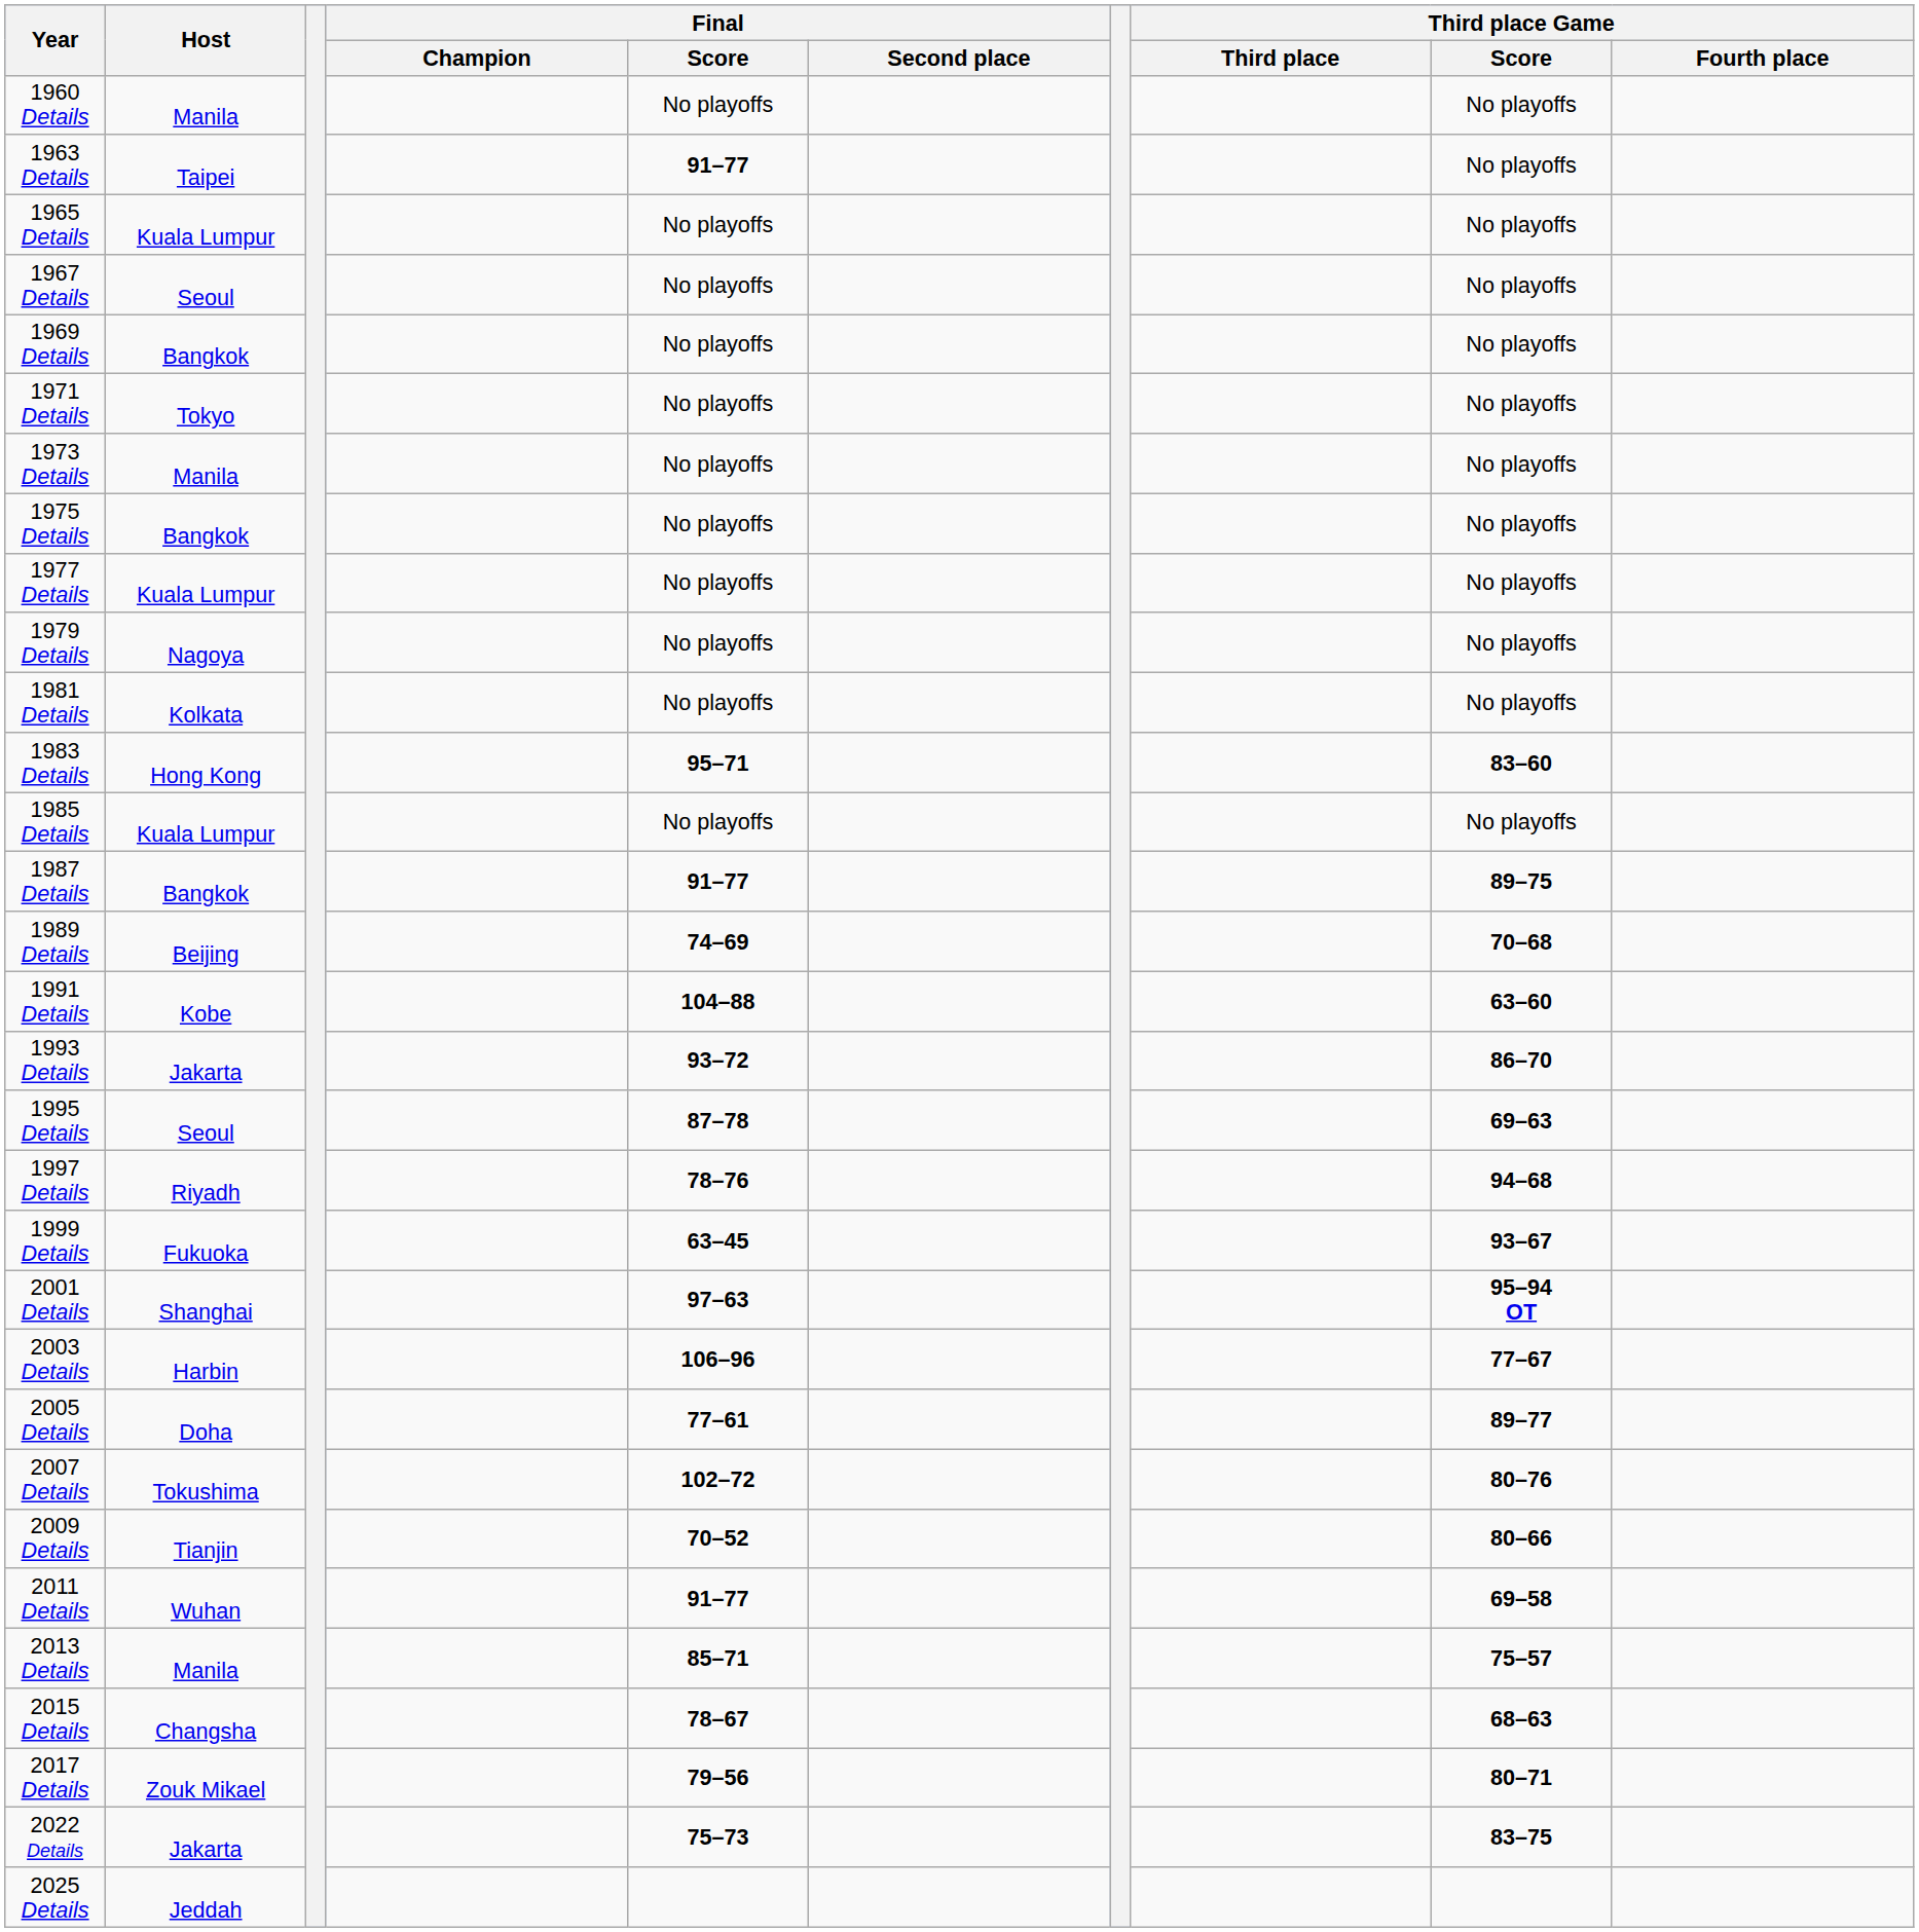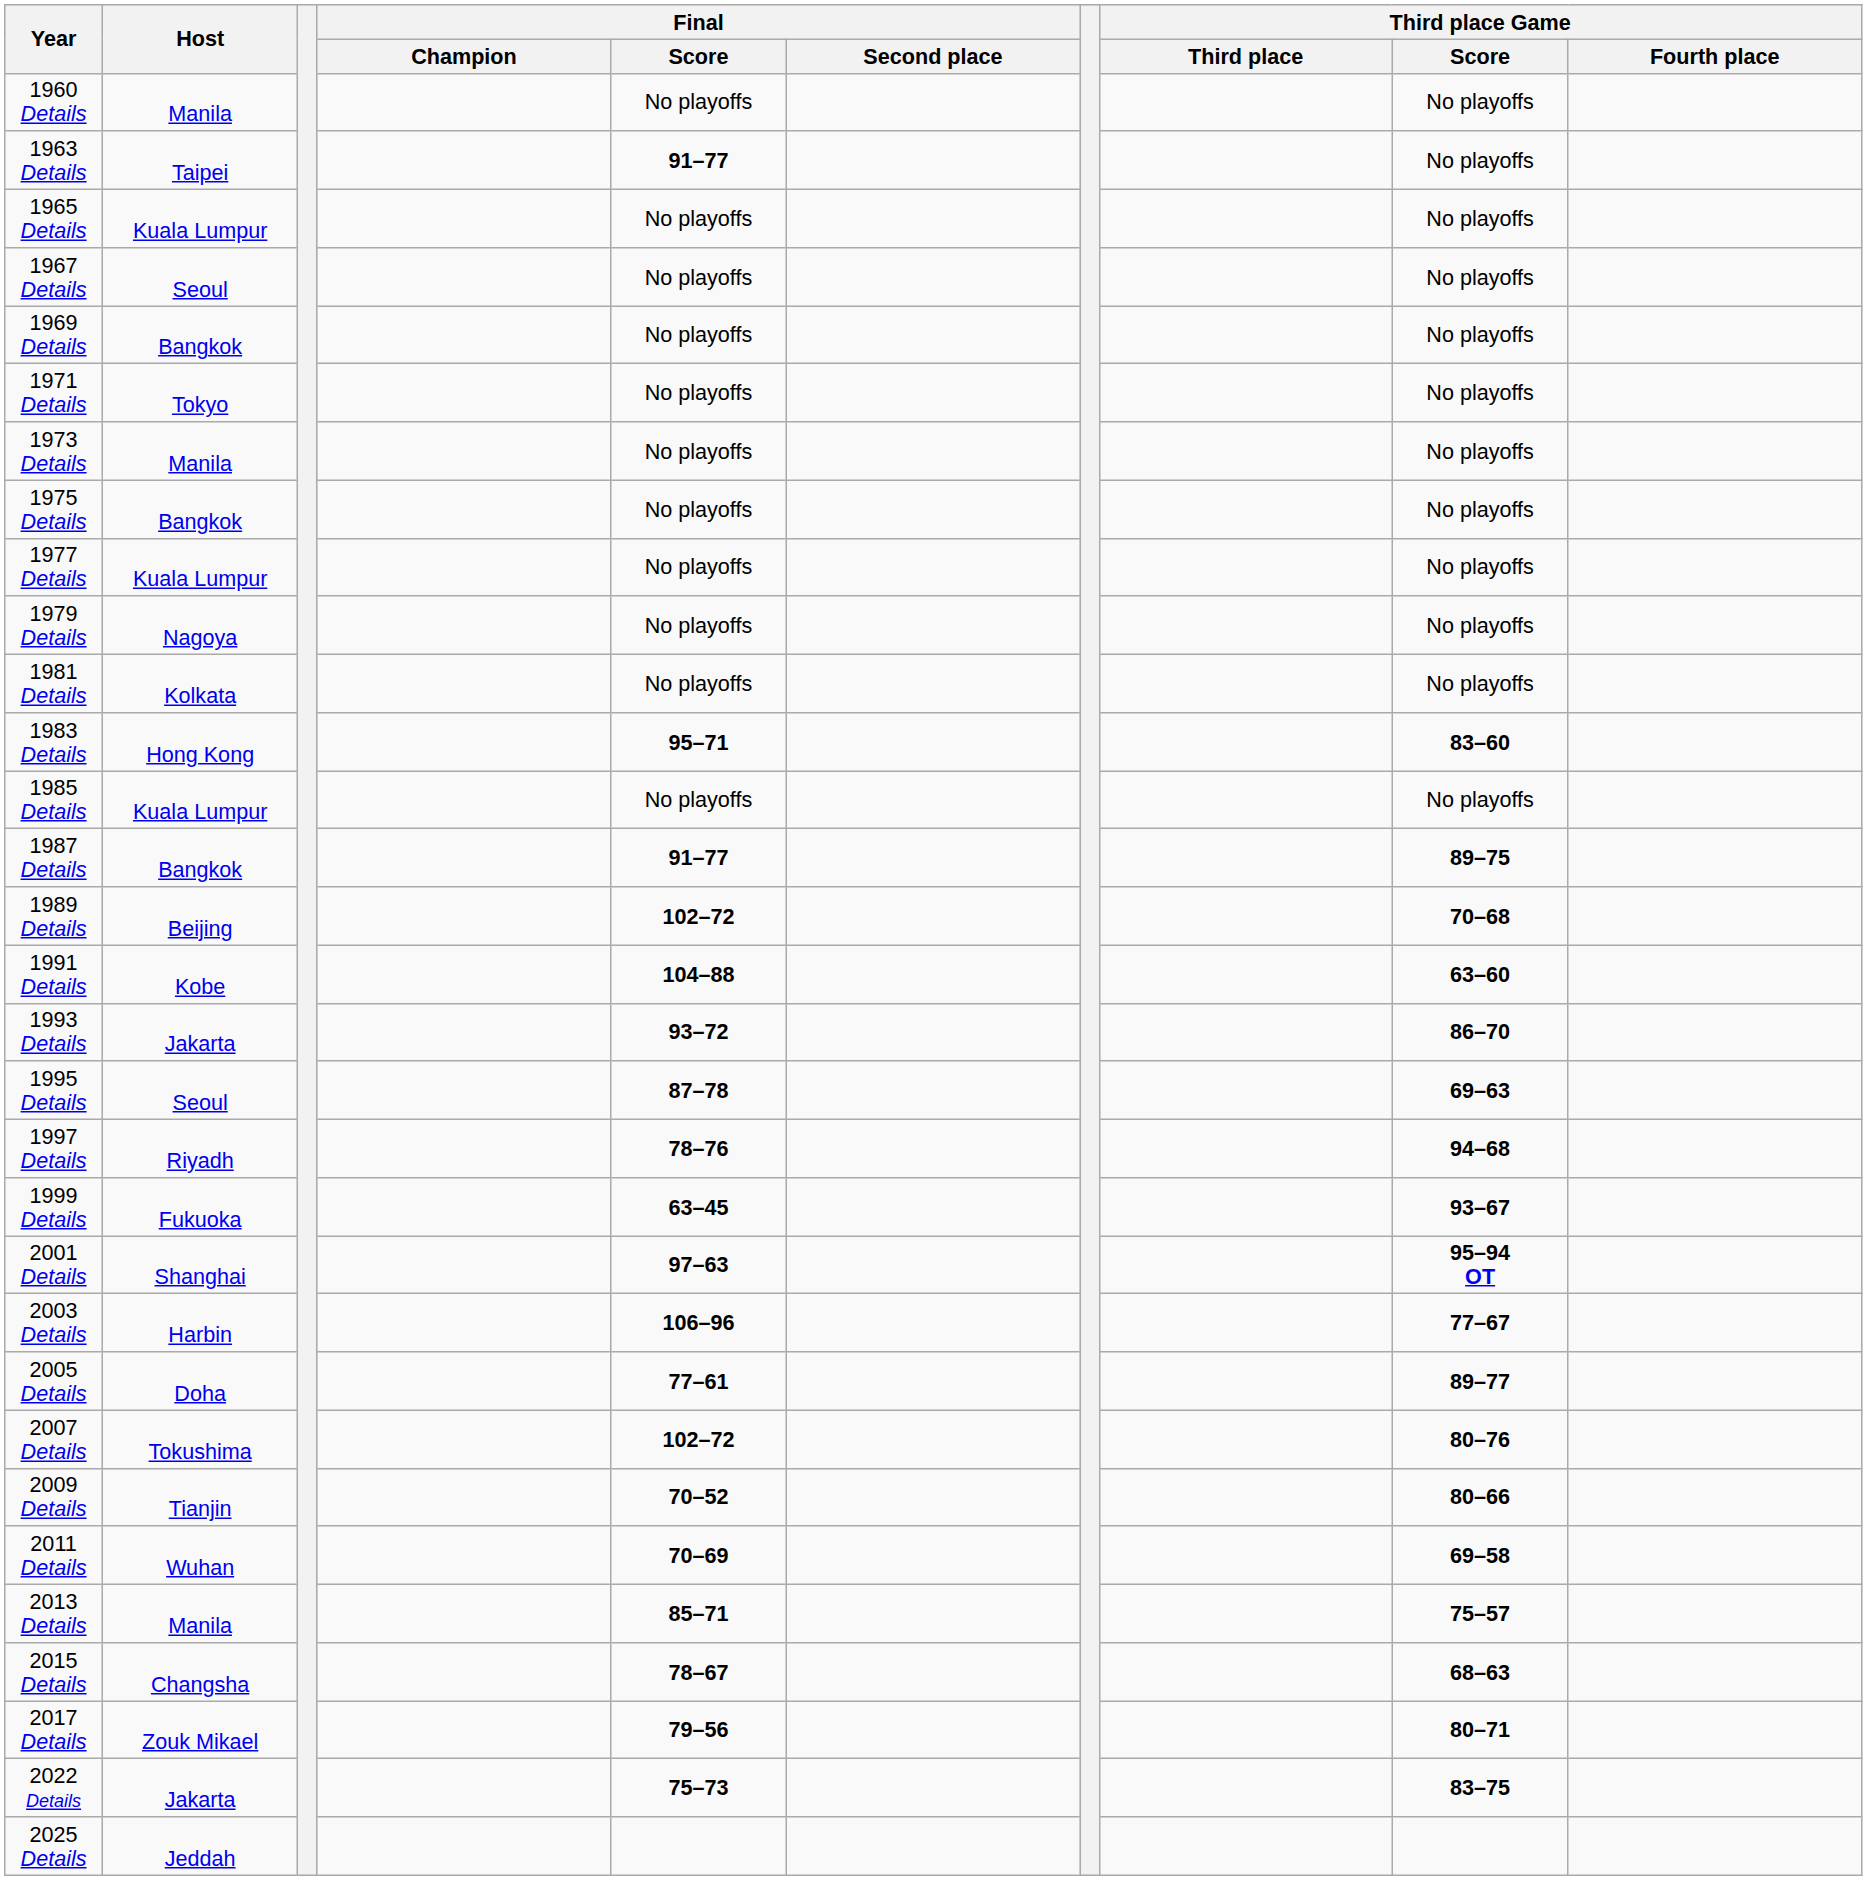1989 Details | Final / Score: 74–69 -> 102–72
2011 Details | Final / Score: 91–77 -> 70–69
